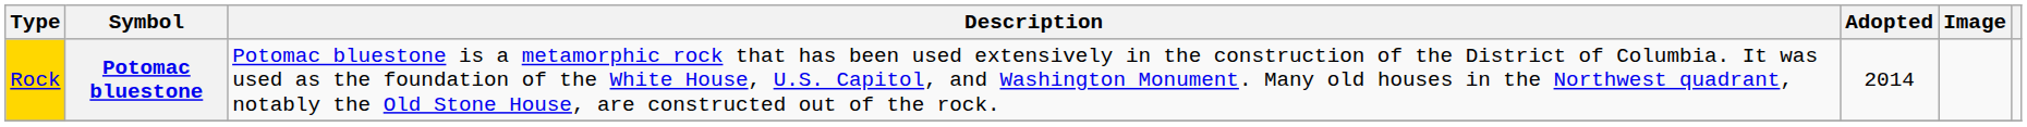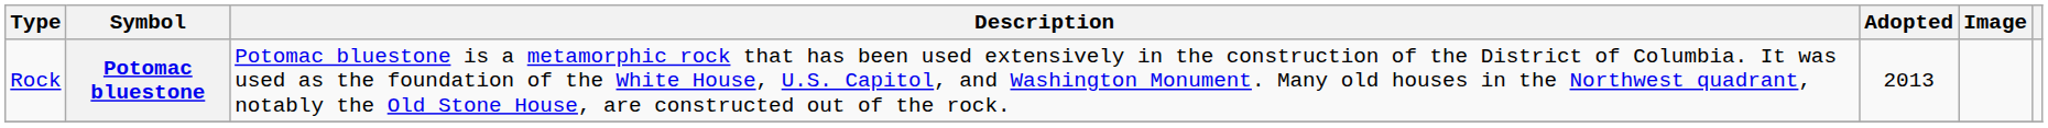Potomac bluestone | Type: gold background -> no background
Potomac bluestone | Adopted: 2014 -> 2013
